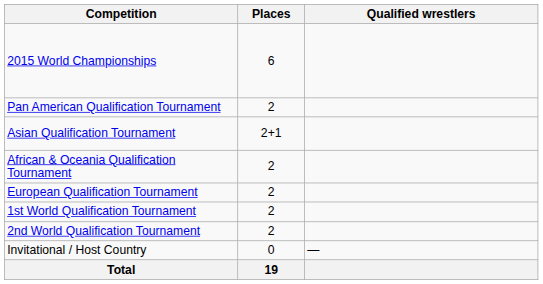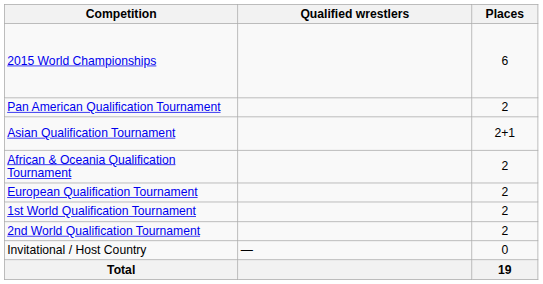columns swapped: Places <-> Qualified wrestlers
